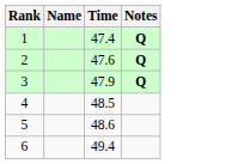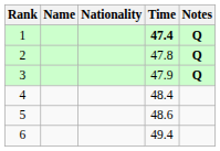+ column: Nationality
1 | Time: normal -> bold
2 | Time: 47.6 -> 47.8
4 | Time: 48.5 -> 48.4
